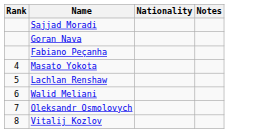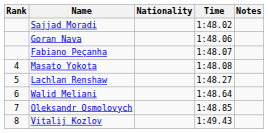+ column: Time | 1:48.02 | 1:48.06 | 1:48.07 | 1:48.08 | 1:48.27 | 1:48.64 | 1:48.85 | 1:49.43
